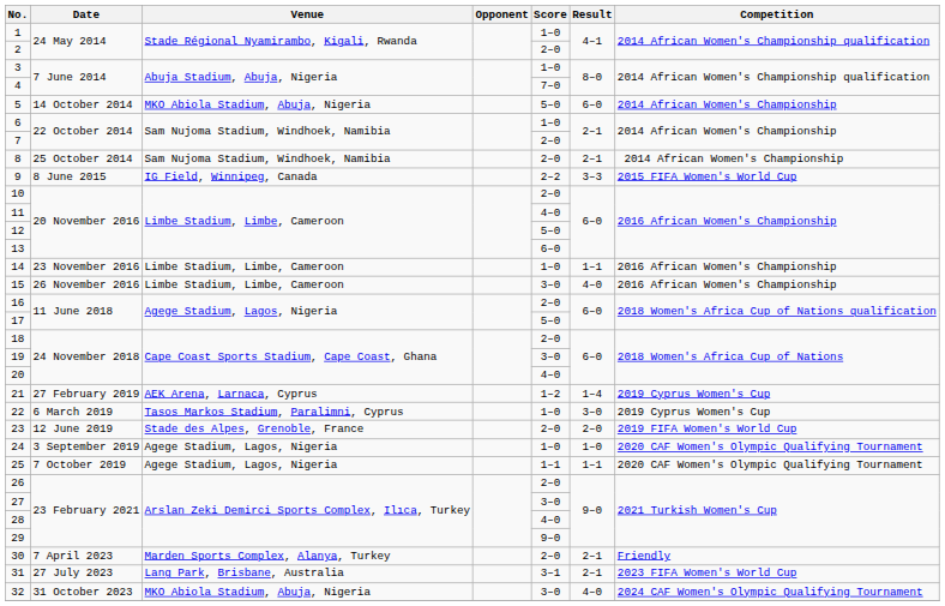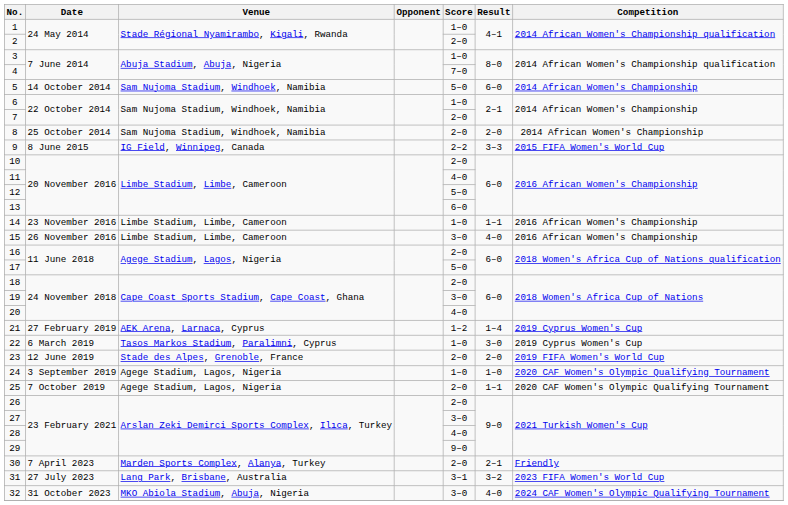5 | Venue: MKO Abiola Stadium, Abuja, Nigeria -> Sam Nujoma Stadium, Windhoek, Namibia
8 | Result: 2–1 -> 2–0
25 | Score: 1–1 -> 2–0
31 | Result: 2–1 -> 3–2
